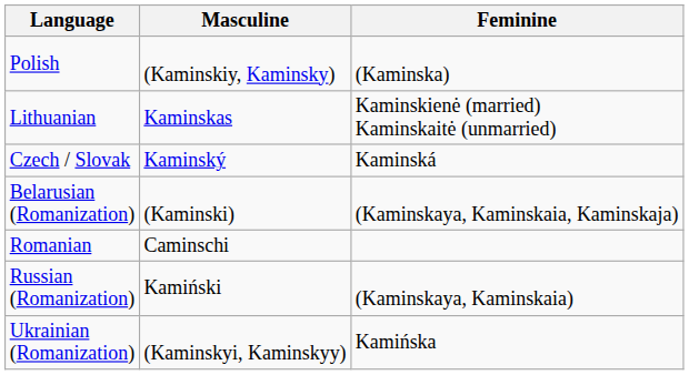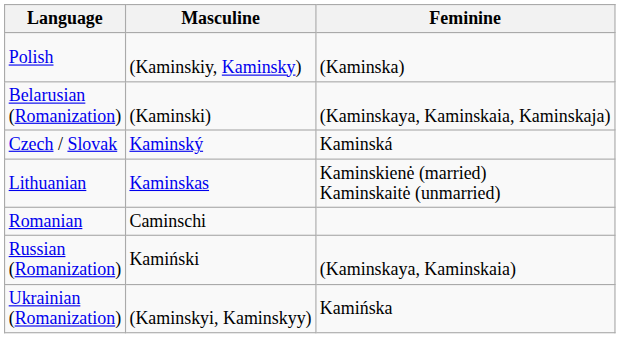rows swapped: Belarusian (Romanization) <-> Lithuanian
